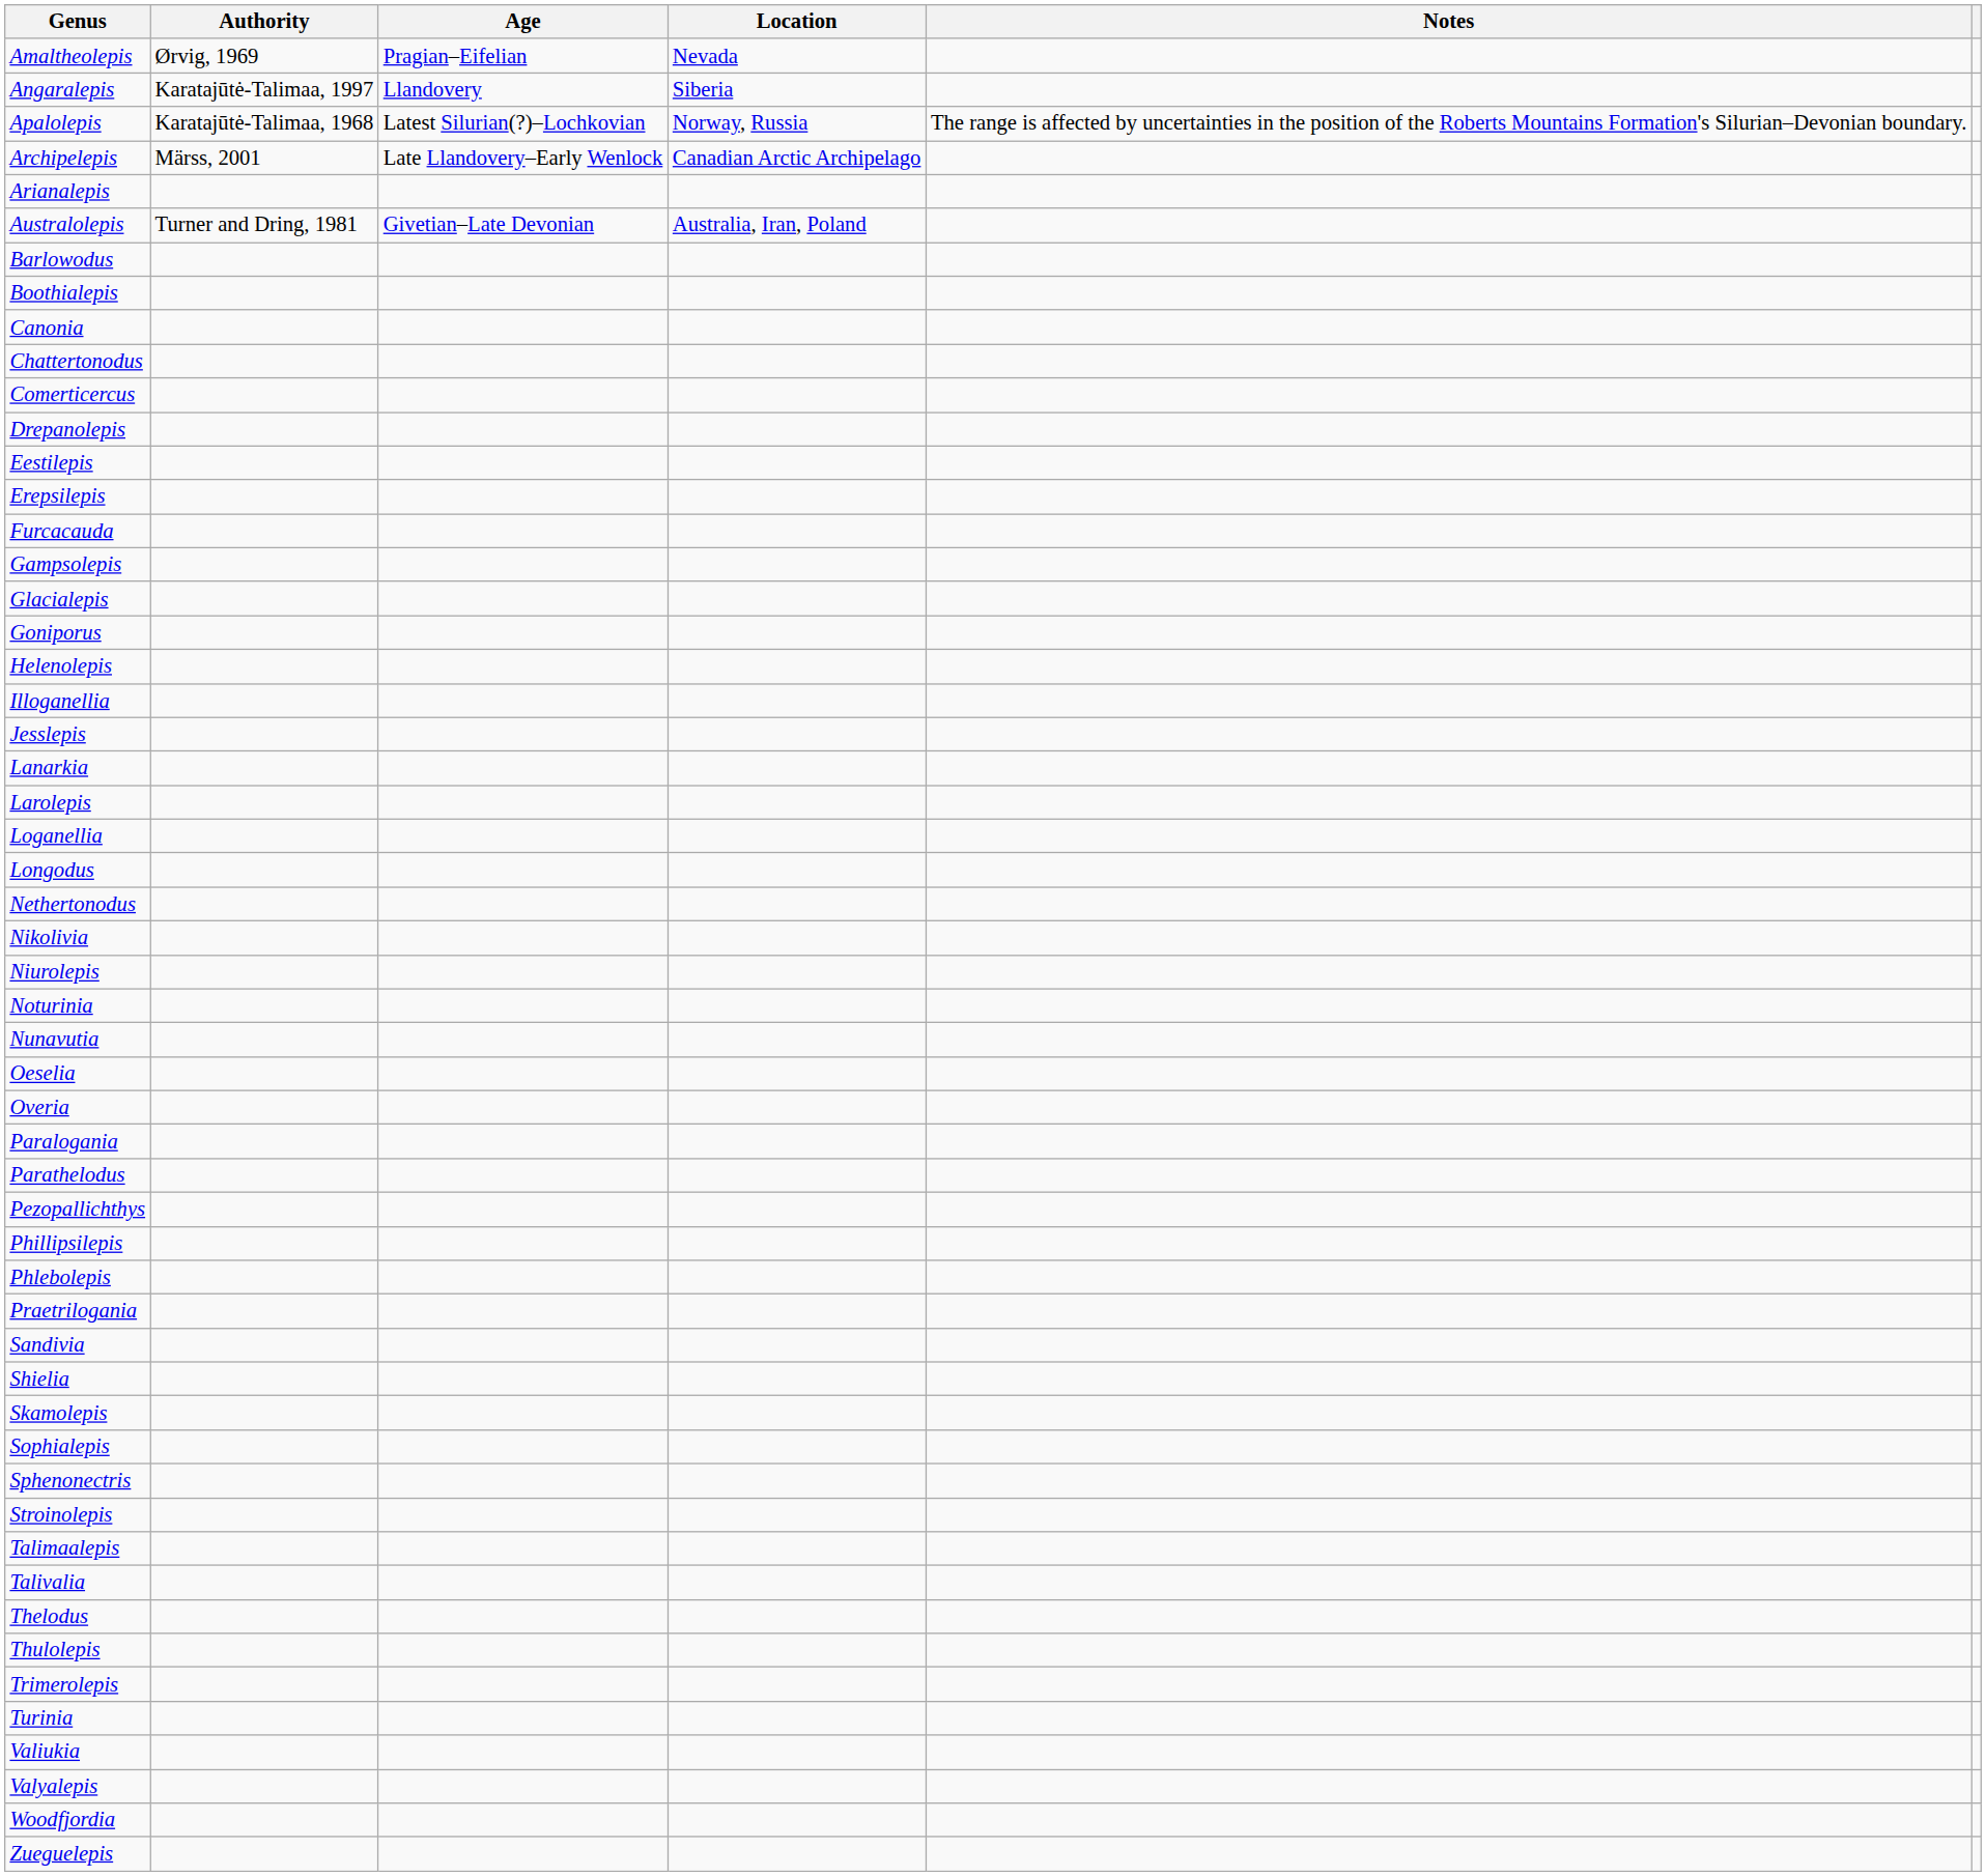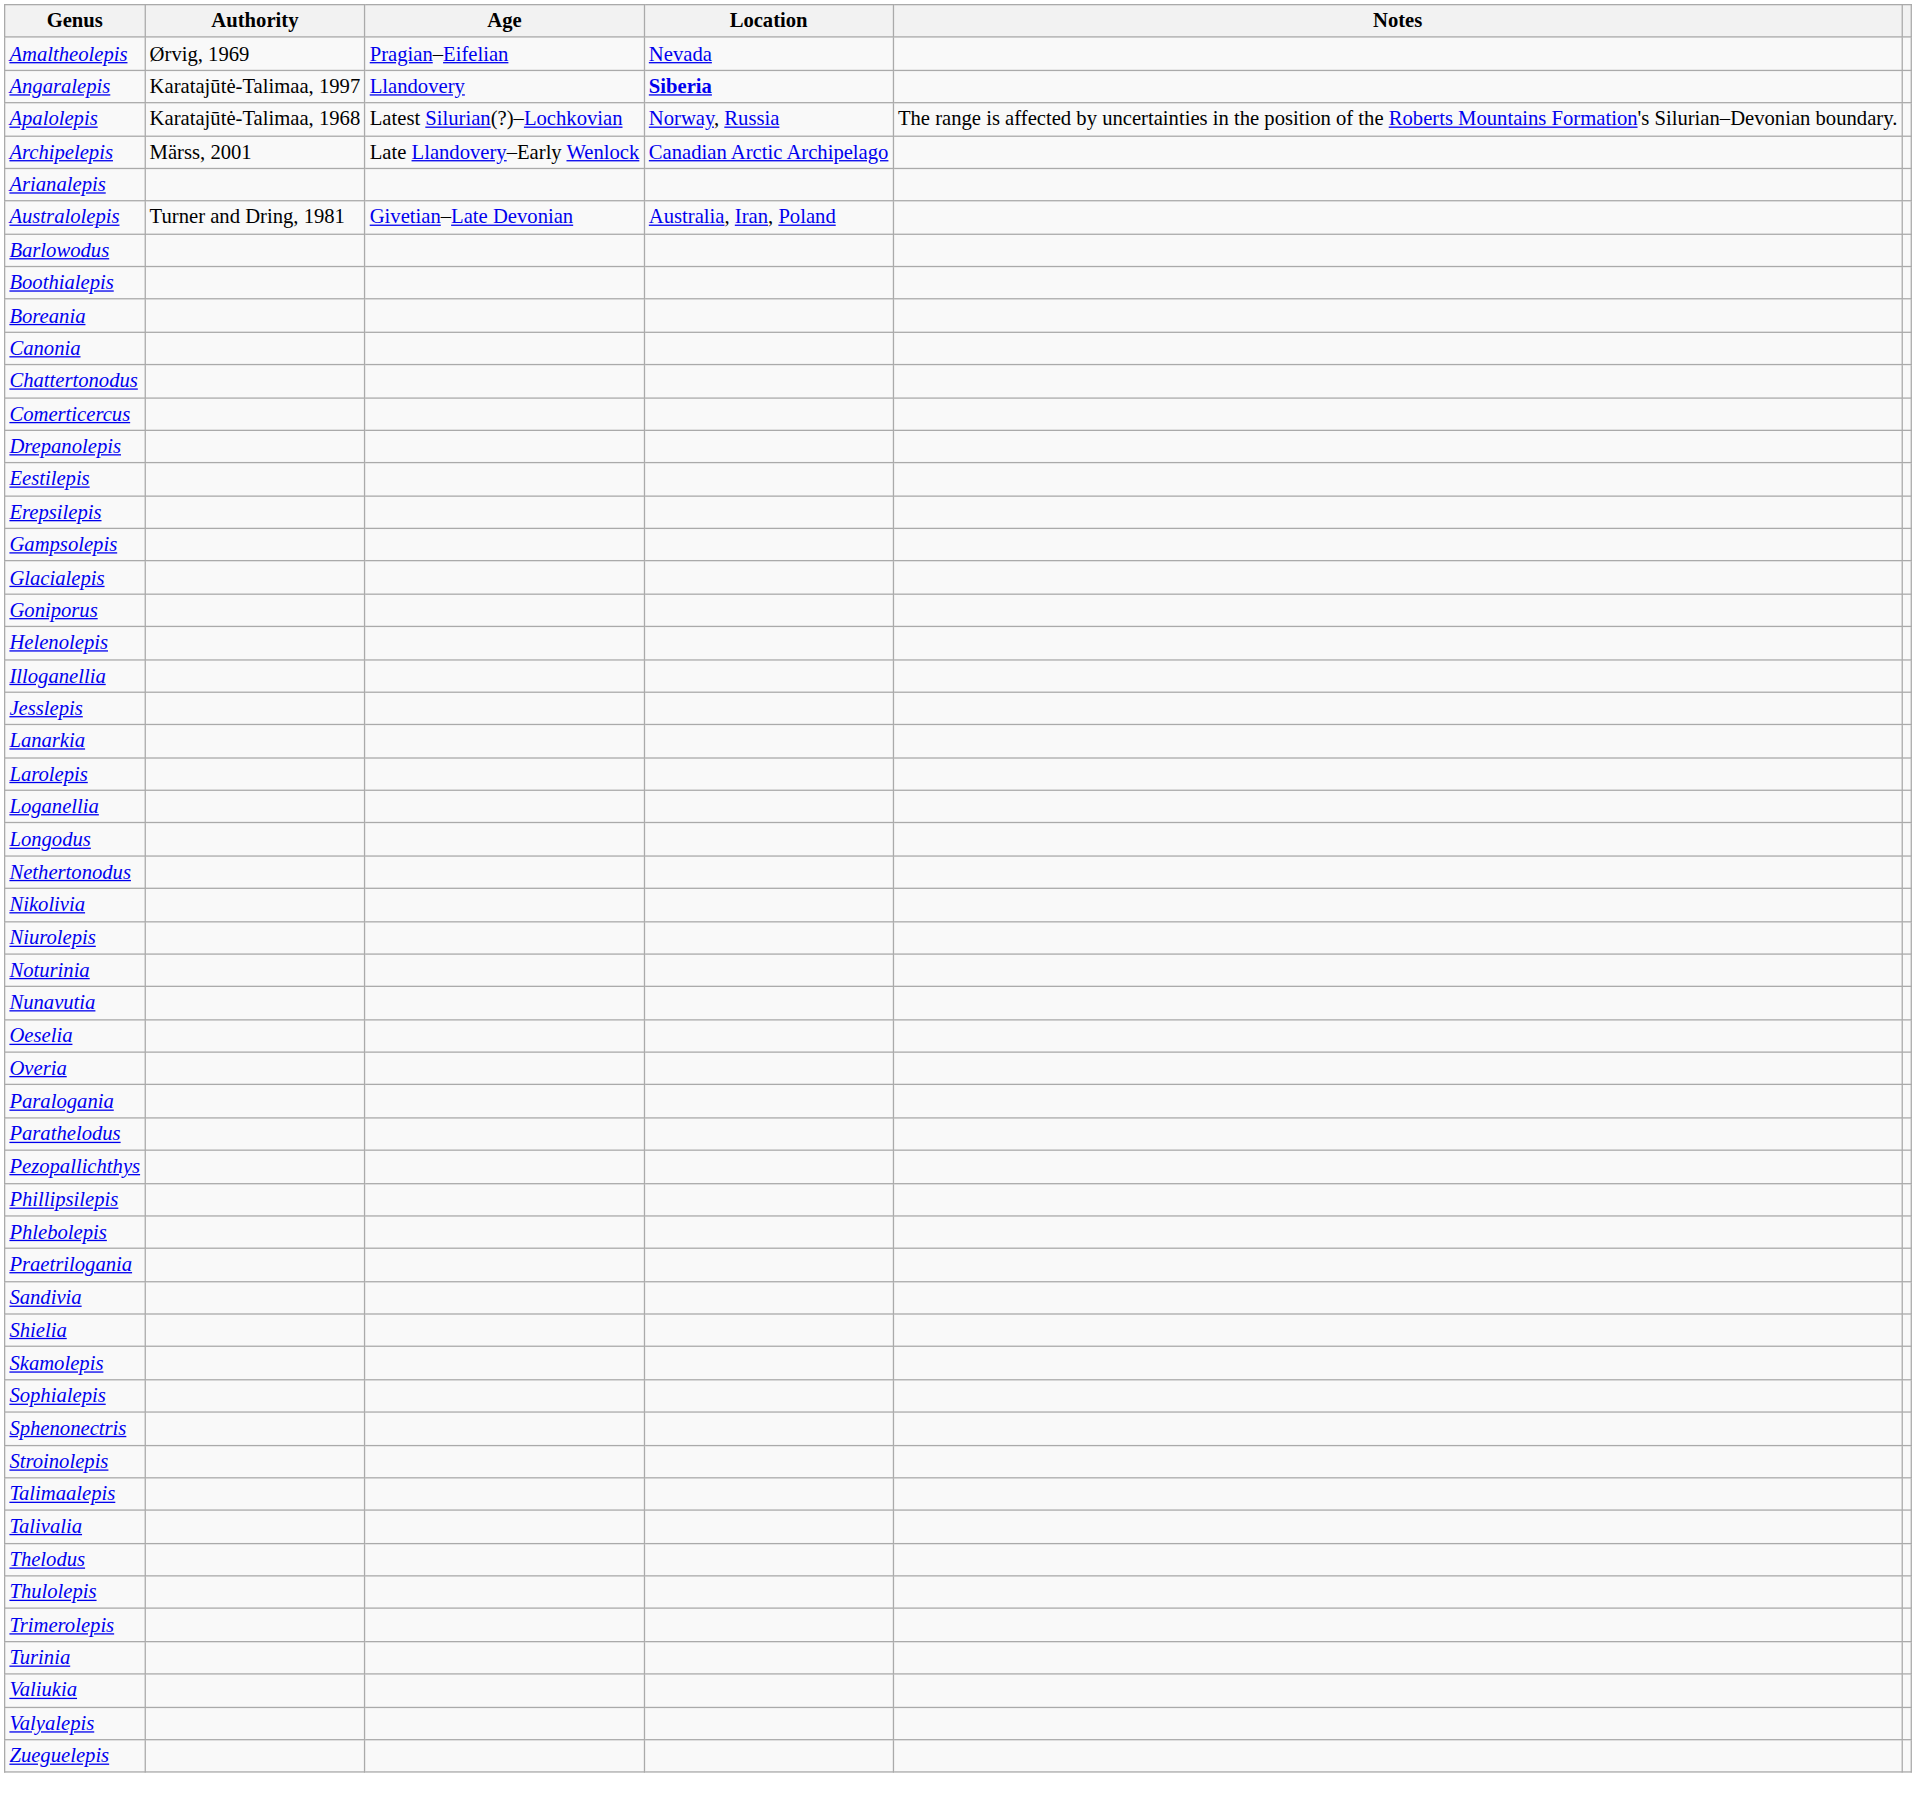Angaralepis | Location: normal -> bold
+ row: Boreania
- row: Furcacauda
- row: Woodfjordia
